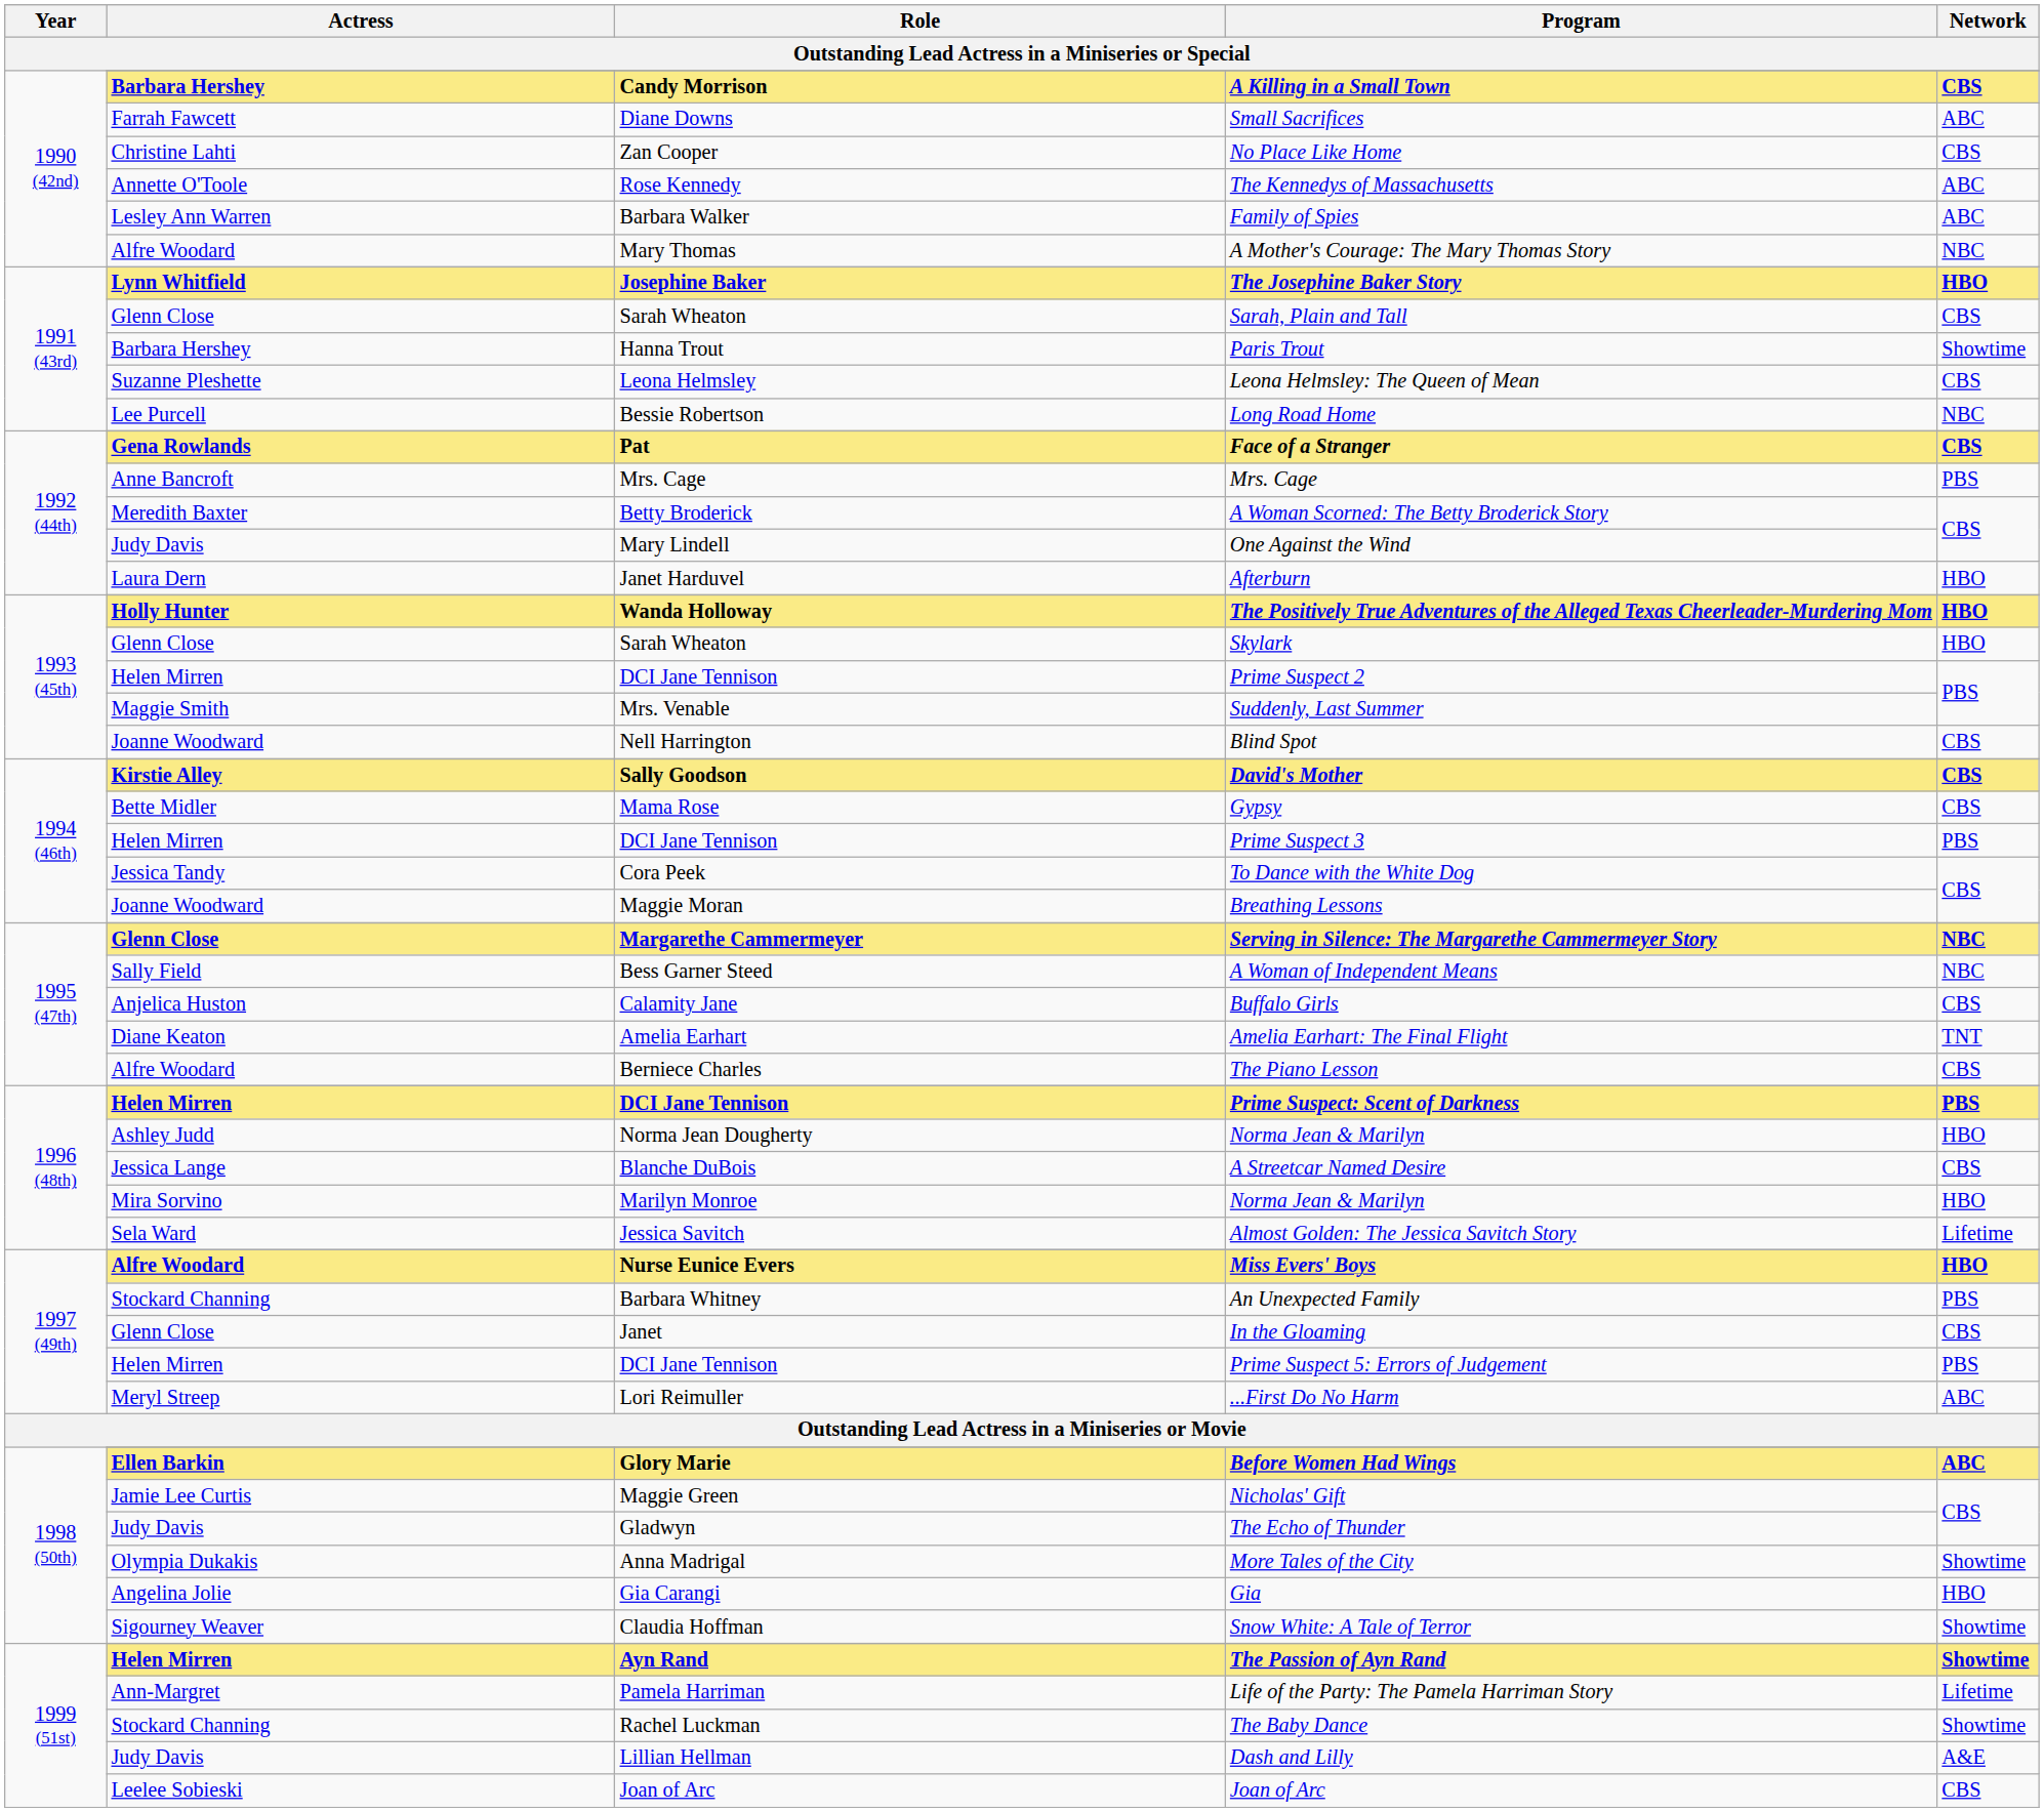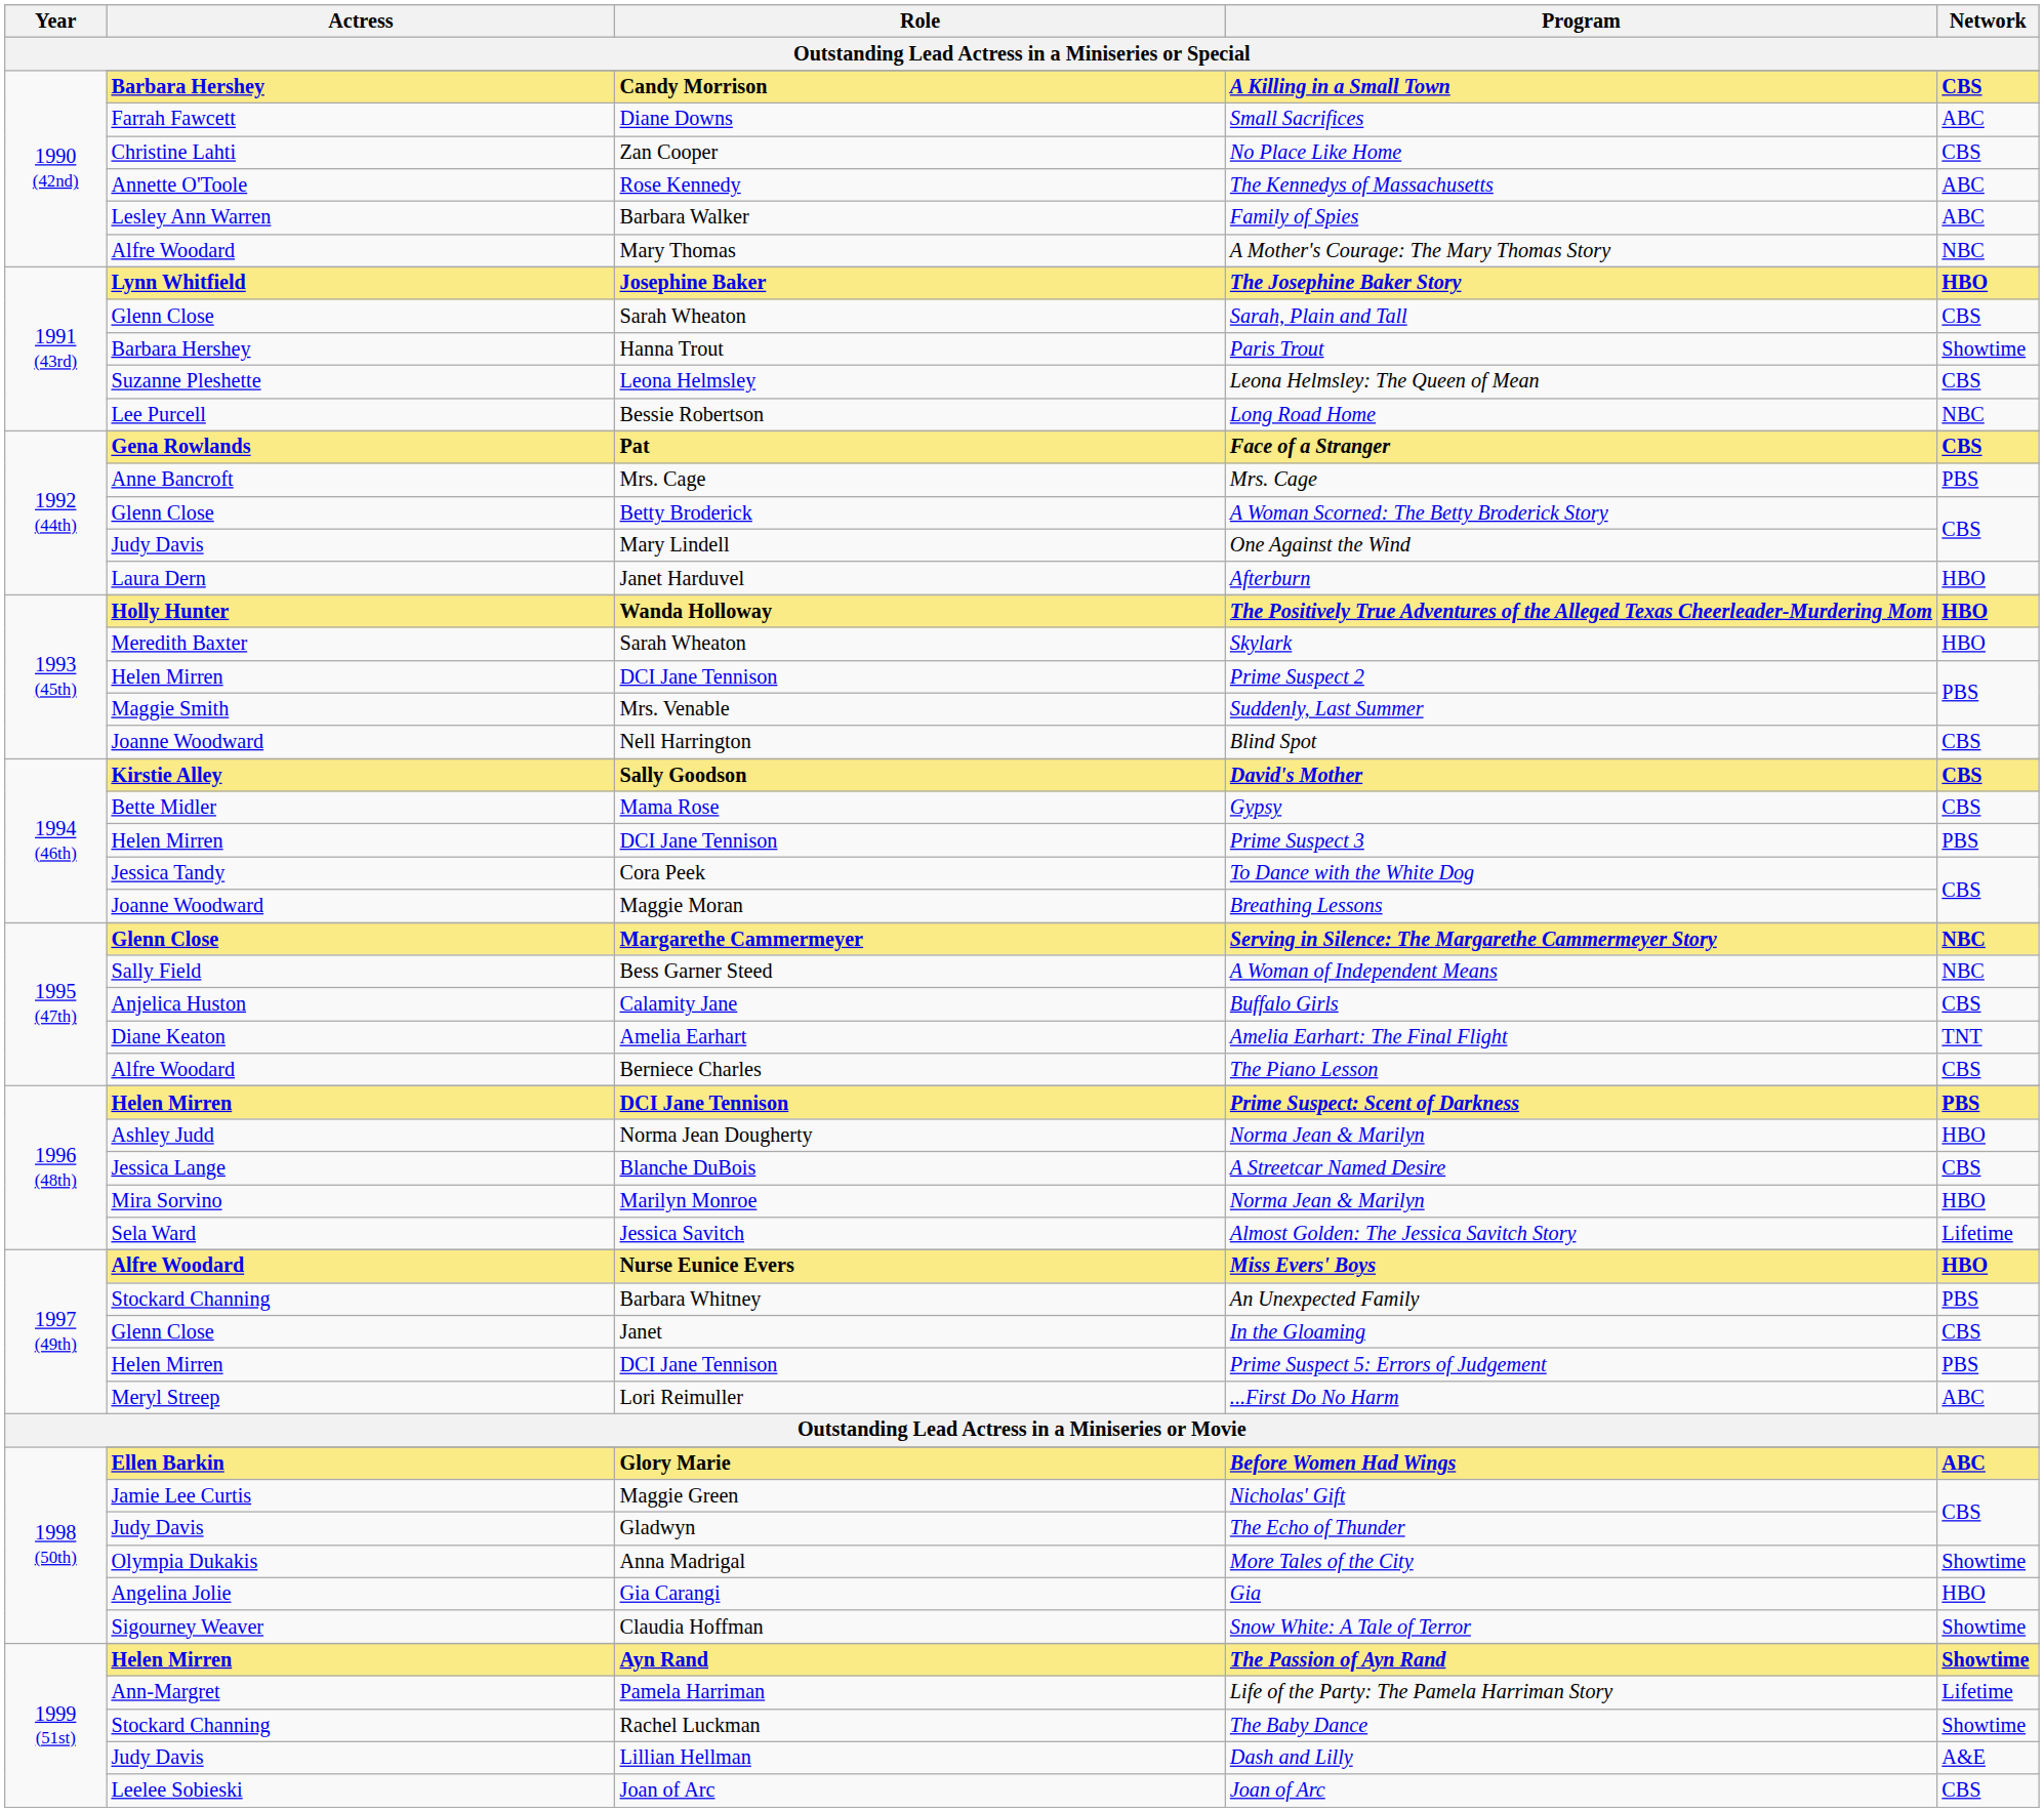A Woman Scorned: The Betty Broderick Story | Actress: Meredith Baxter -> Glenn Close
Skylark | Actress: Glenn Close -> Meredith Baxter
